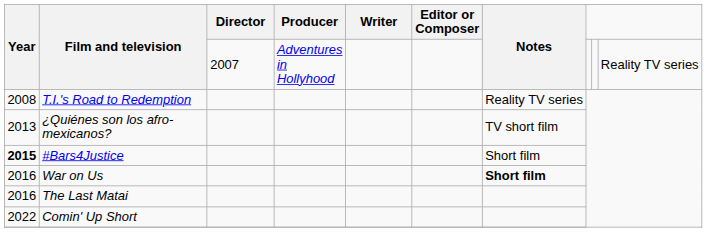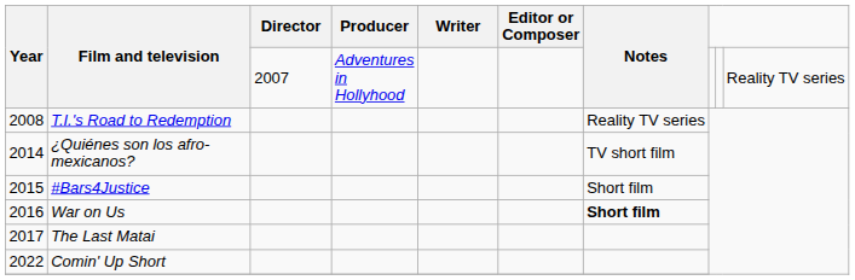¿Quiénes son los afro-mexicanos? | Year: 2013 -> 2014
#Bars4Justice | Year: bold -> normal
The Last Matai | Year: 2016 -> 2017
